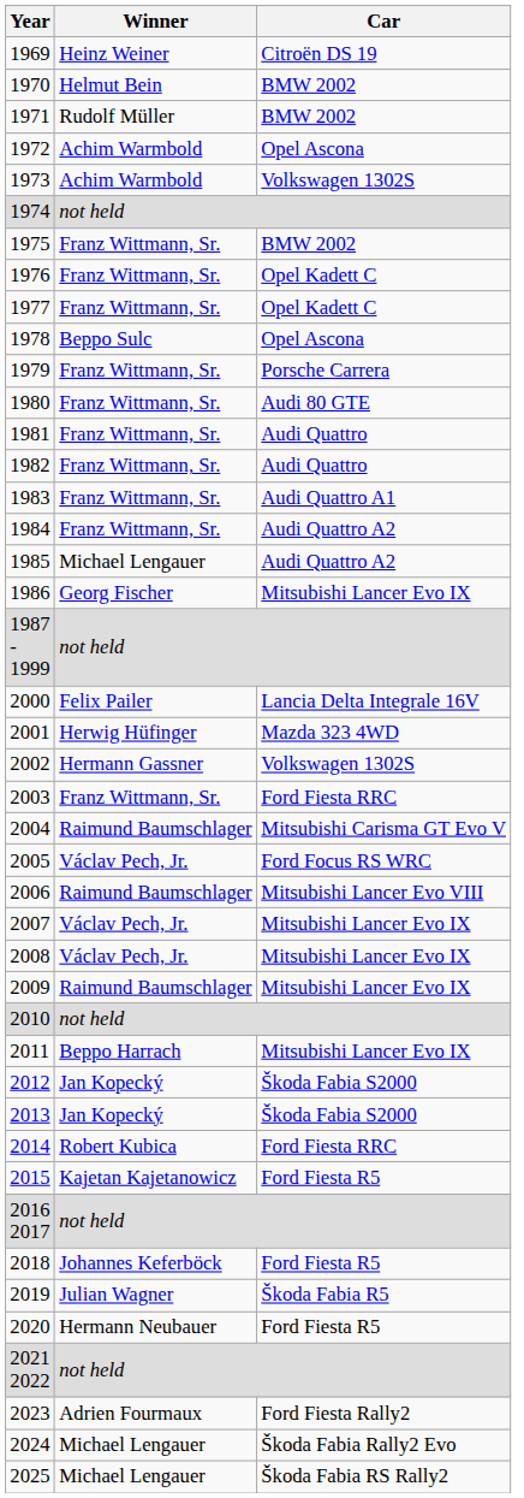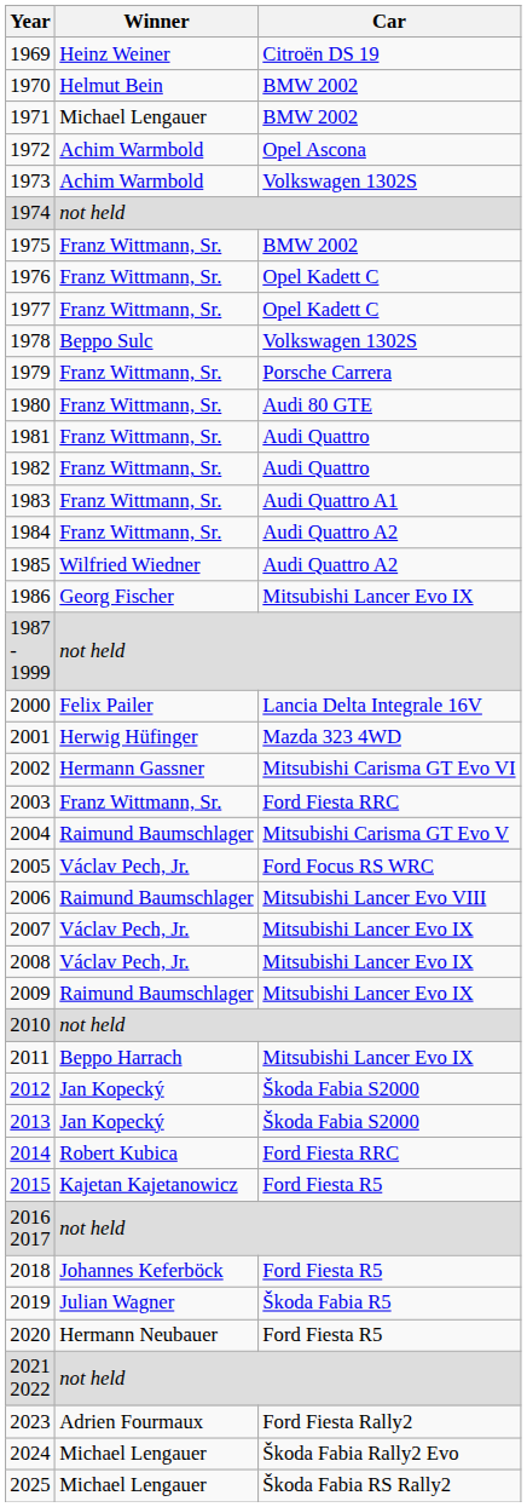1971 | Winner: Rudolf Müller -> Michael Lengauer
1978 | Car: Opel Ascona -> Volkswagen 1302S
1985 | Winner: Michael Lengauer -> Wilfried Wiedner
2002 | Car: Volkswagen 1302S -> Mitsubishi Carisma GT Evo VI
